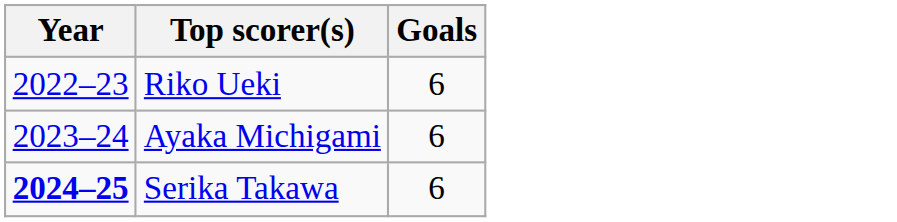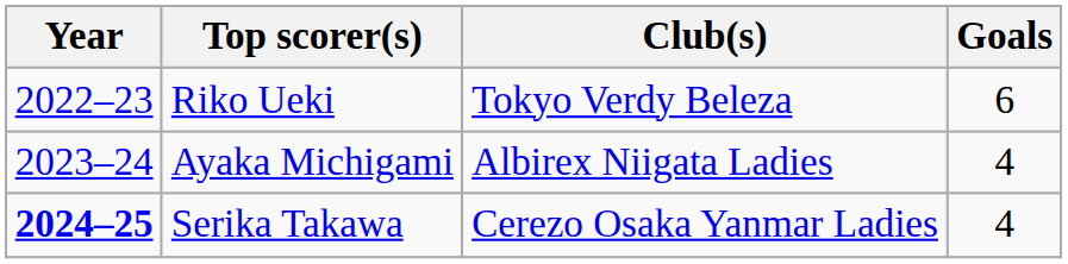+ column: Club(s) | Tokyo Verdy Beleza | Albirex Niigata Ladies | Cerezo Osaka Yanmar Ladies
Ayaka Michigami | Goals: 6 -> 4
Serika Takawa | Goals: 6 -> 4
